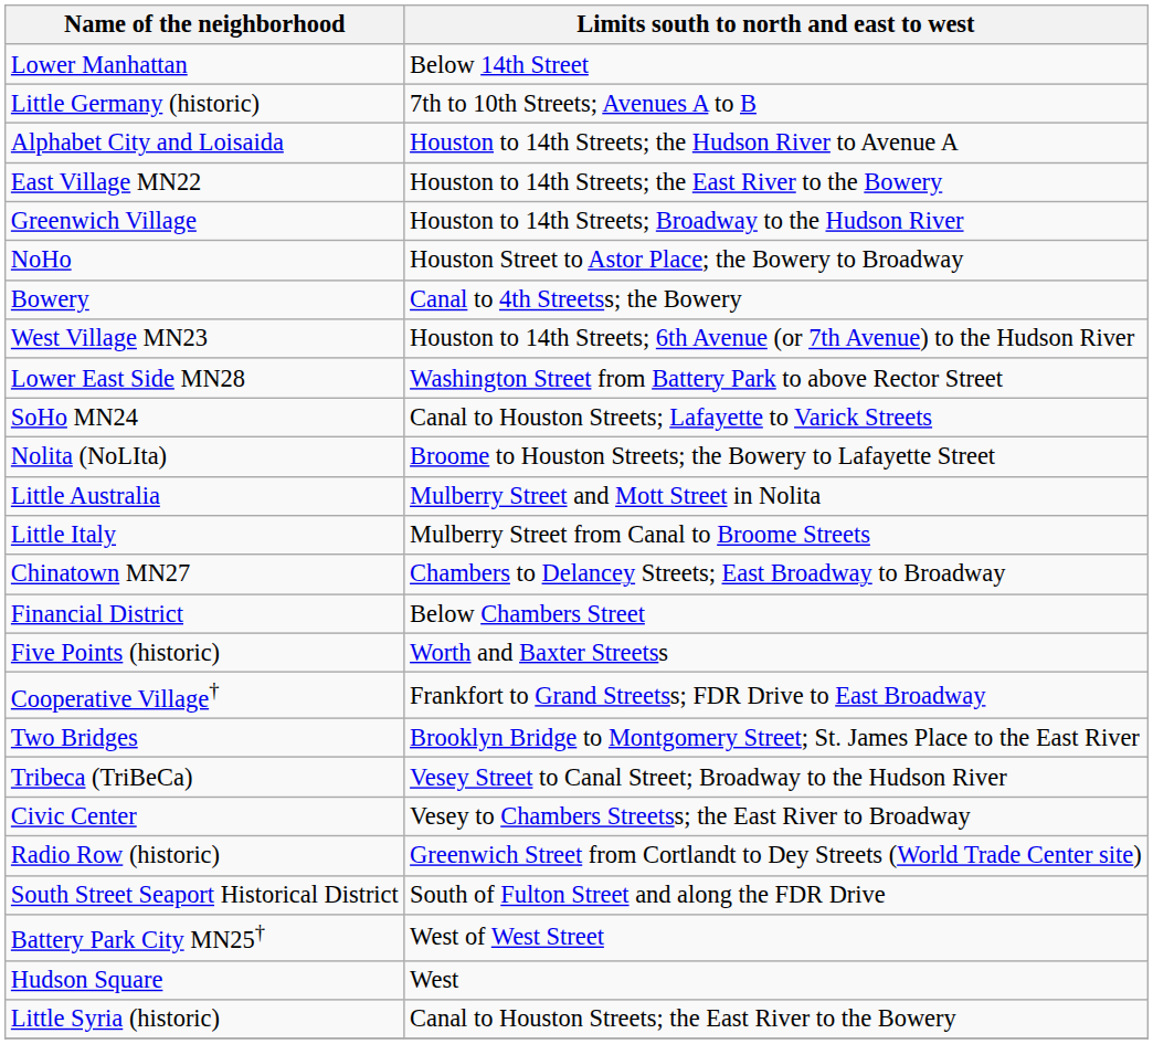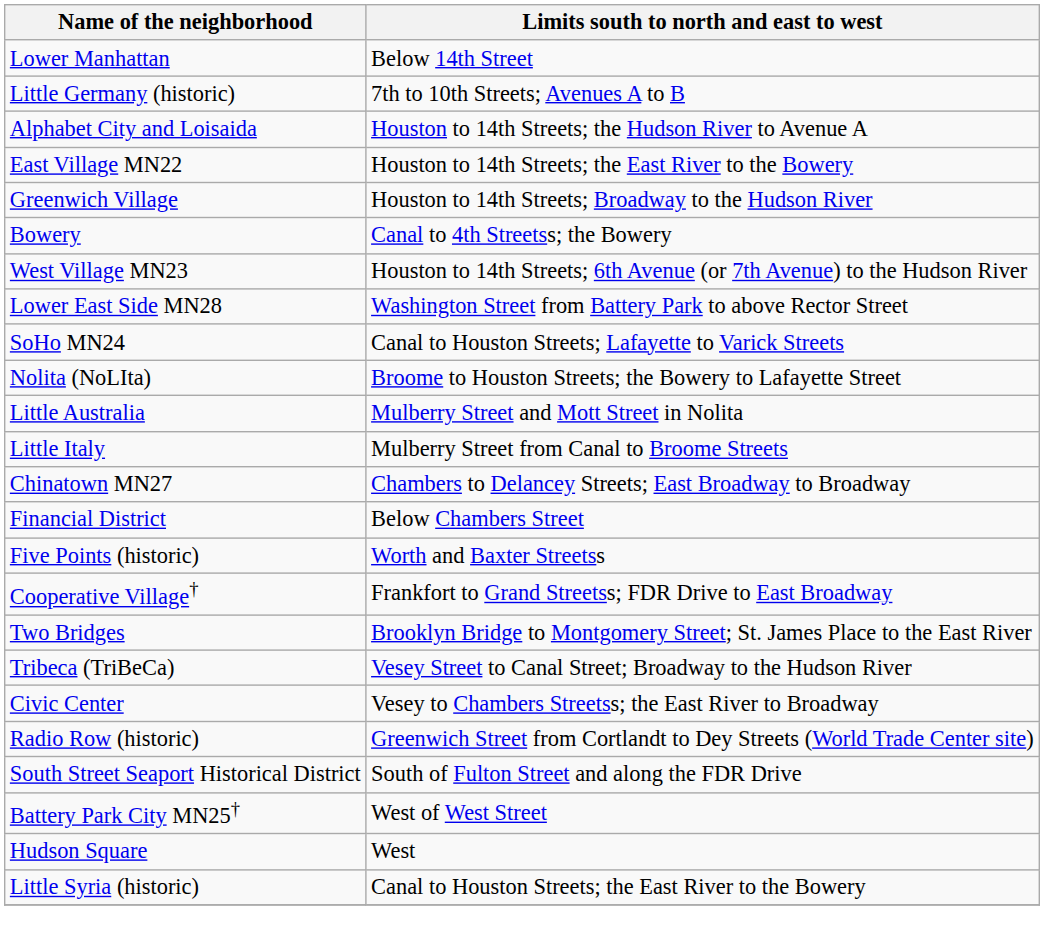- row: NoHo | Houston Street to Astor Place; the Bowery to Broadway
